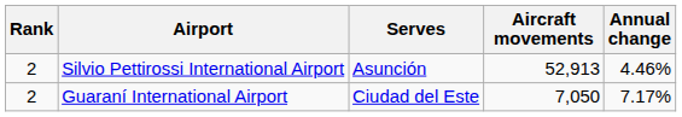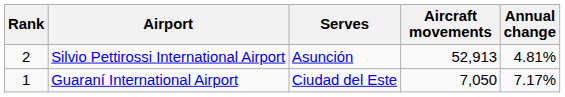Silvio Pettirossi International Airport | Annual change: 4.46% -> 4.81%
Guaraní International Airport | Rank: 2 -> 1
